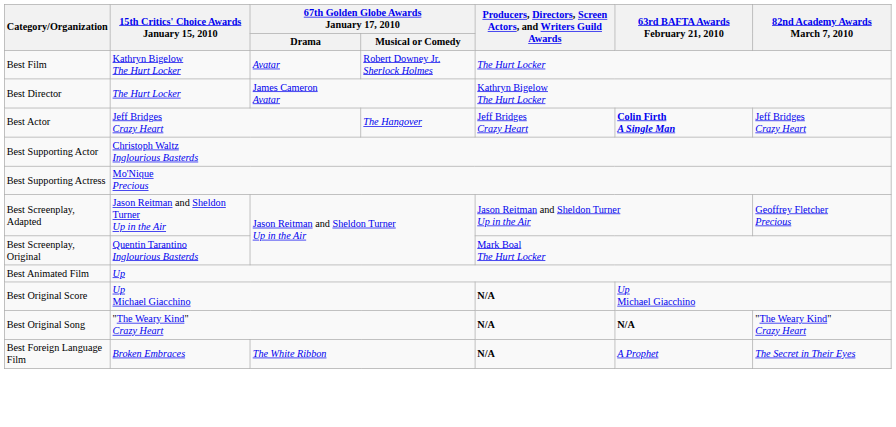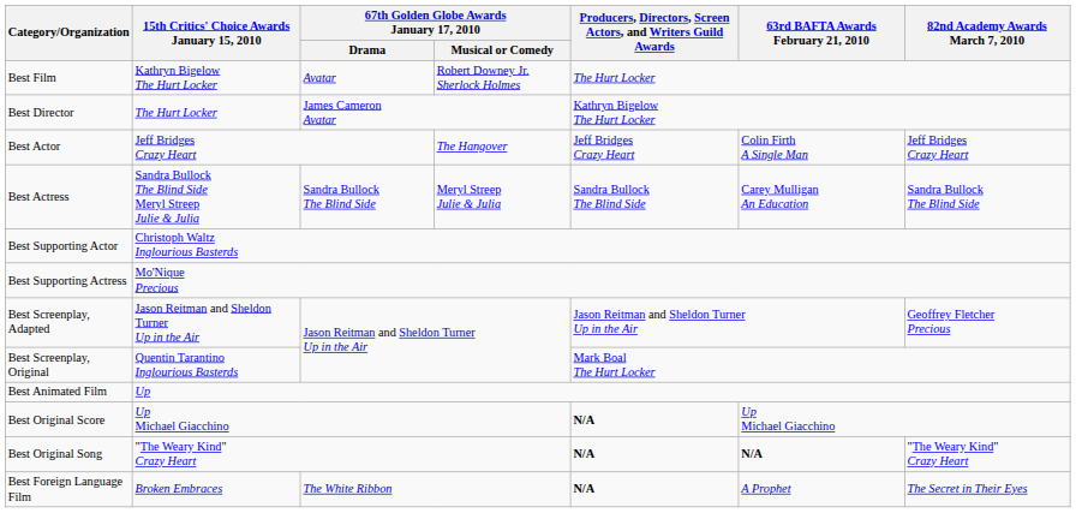Best Actor | 63rd BAFTA Awards February 21, 2010: bold -> normal
+ row: Best Actress | Sandra Bullock The Blind Side Meryl Streep Julie & Julia | Sandra Bullock The Blind Side | Meryl Streep Julie & Julia | Sandra Bullock The Blind Side | Carey Mulligan An Education | Sandra Bullock The Blind Side
